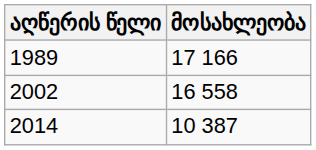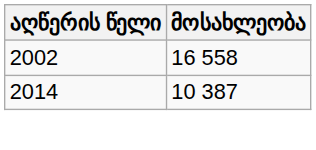- row: 1989 | 17 166
